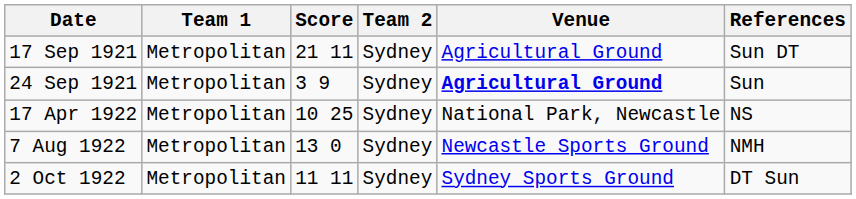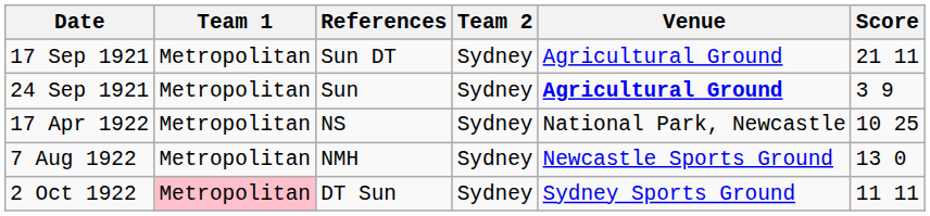columns swapped: Score <-> References
2 Oct 1922 | Team 1: no background -> pink background
